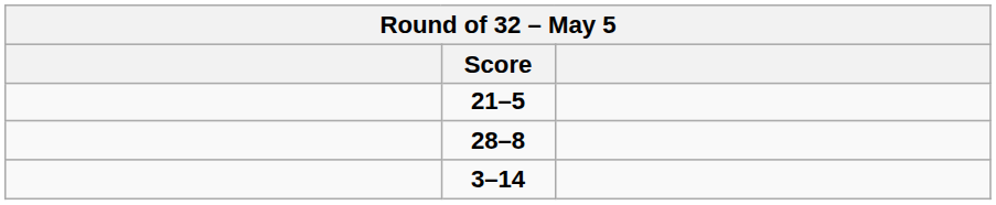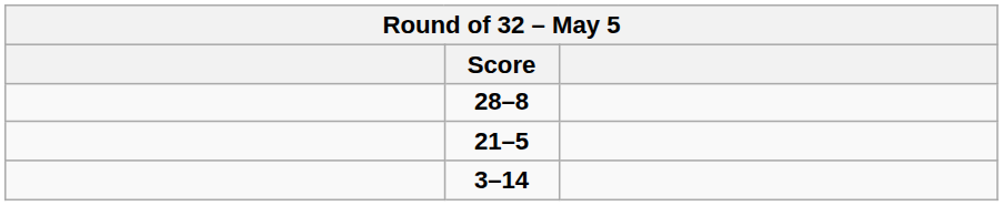rows swapped: 21–5 <-> 28–8
